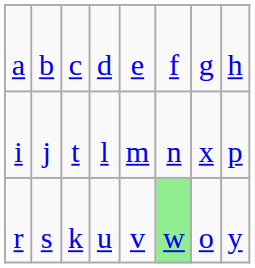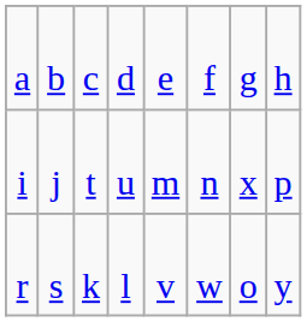i | column 4: l -> u
r | column 4: u -> l
r | column 6: lightgreen background -> no background
